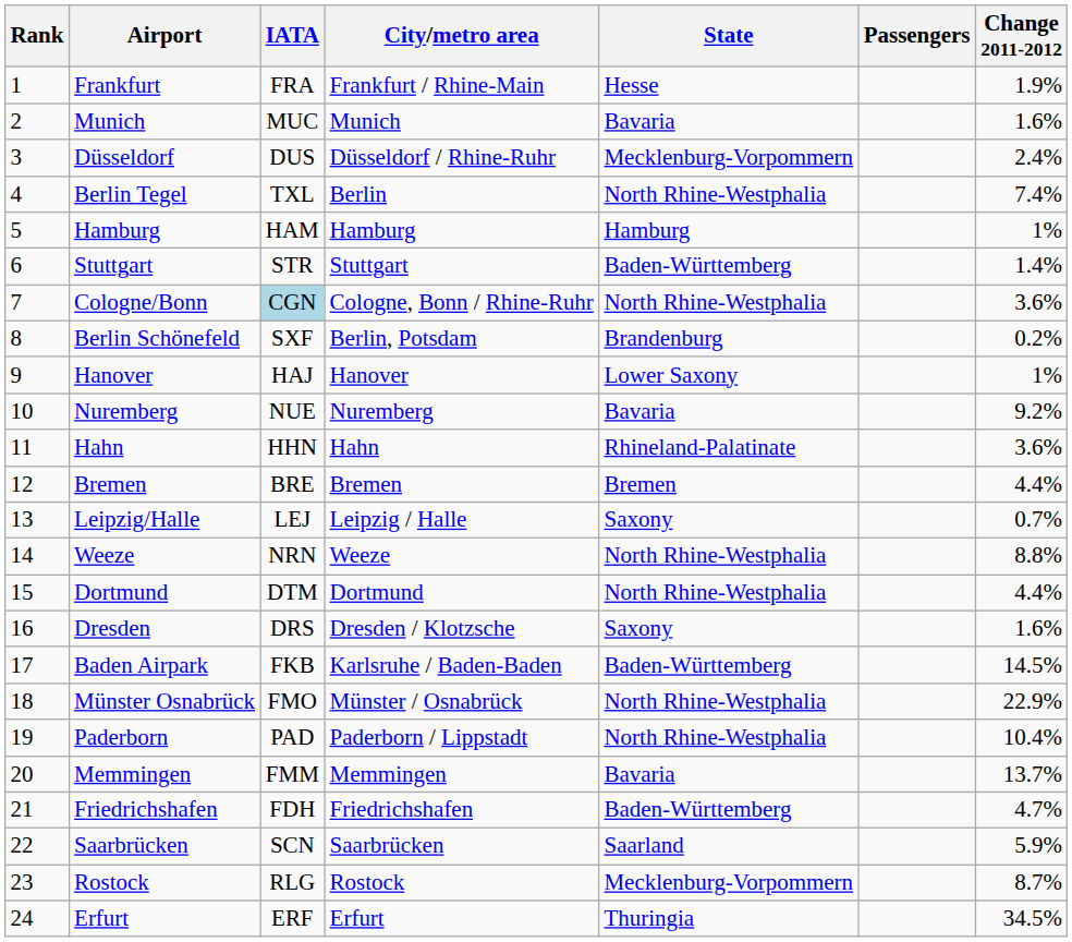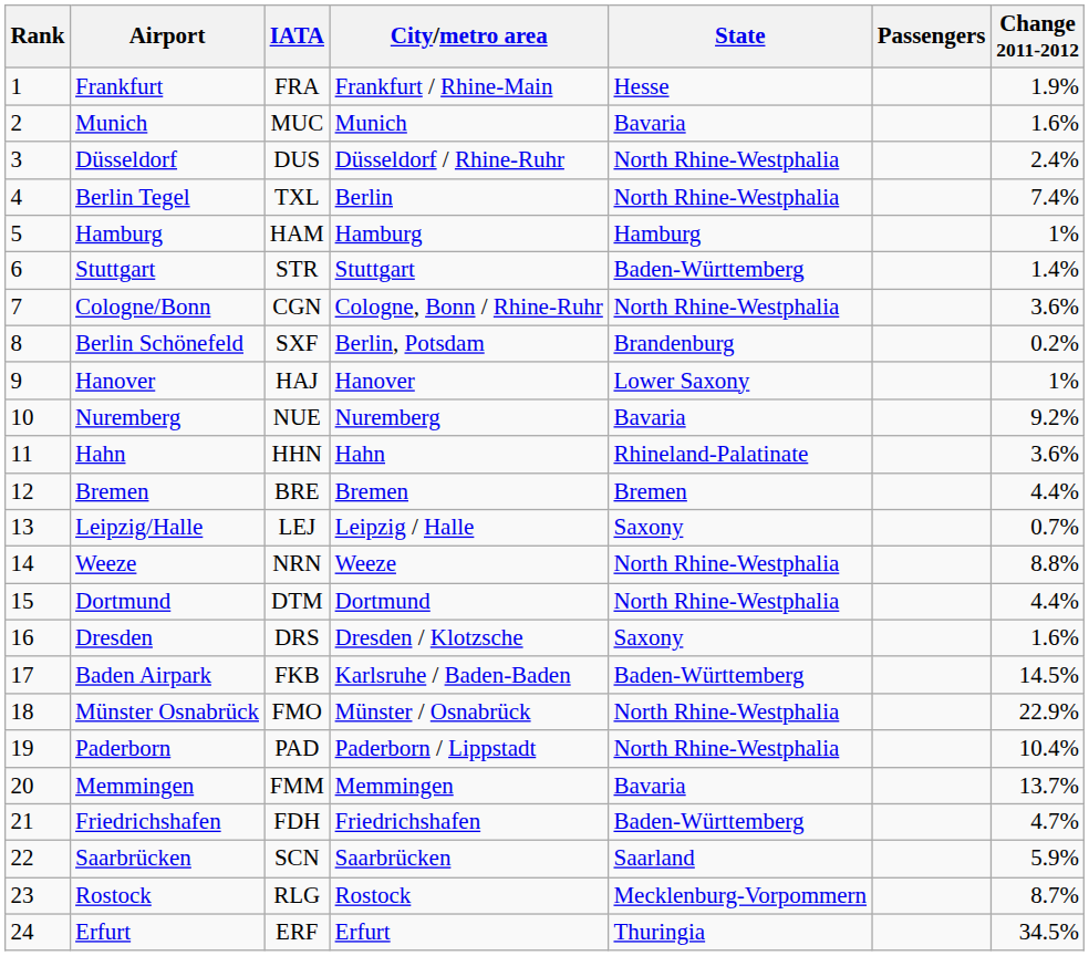Düsseldorf | State: Mecklenburg-Vorpommern -> North Rhine-Westphalia
Cologne/Bonn | IATA: lightblue background -> no background
